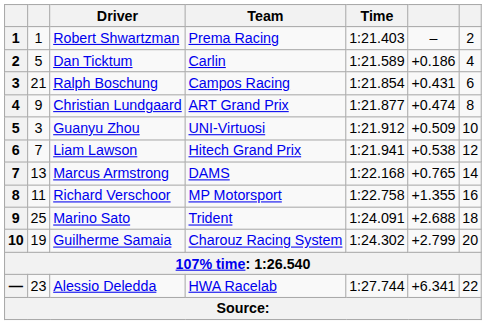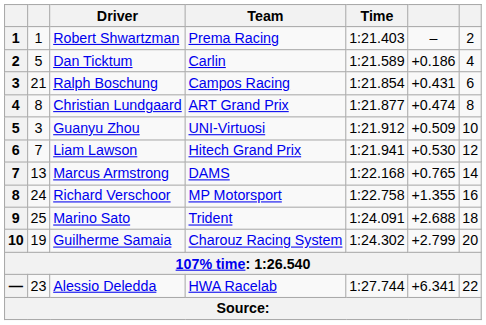Christian Lundgaard | column 2: 9 -> 8
Liam Lawson | column 6: +0.538 -> +0.530
Richard Verschoor | column 2: 11 -> 24
